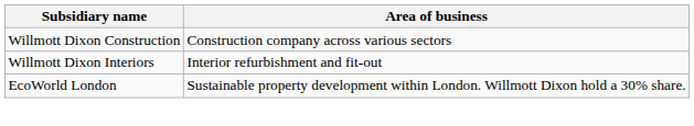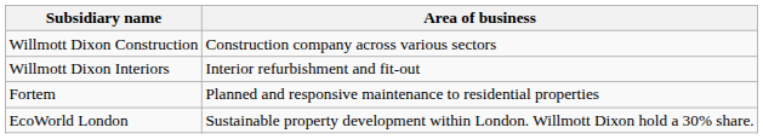+ row: Fortem | Planned and responsive maintenance to residential properties
